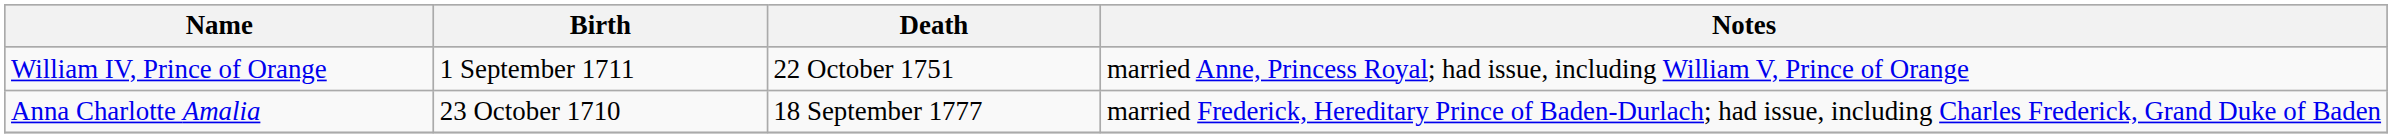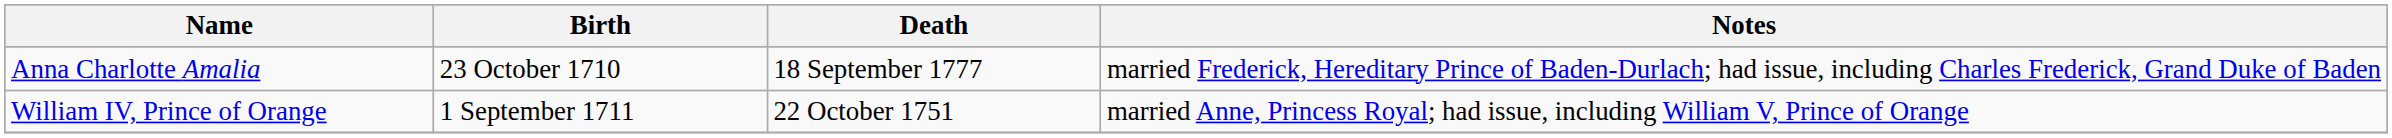rows swapped: Anna Charlotte Amalia <-> William IV, Prince of Orange
